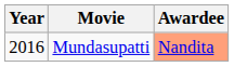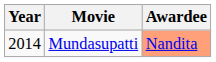Mundasupatti | Year: 2016 -> 2014
